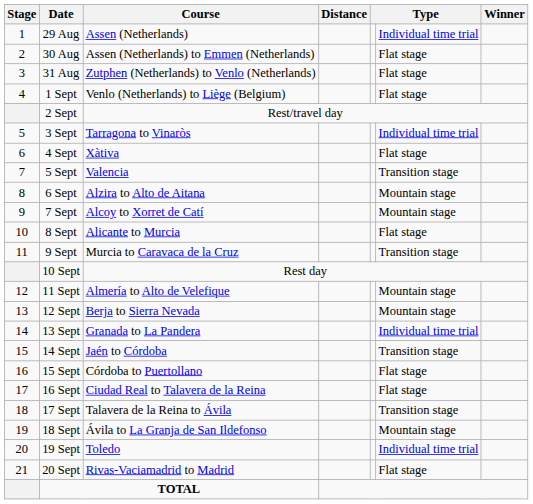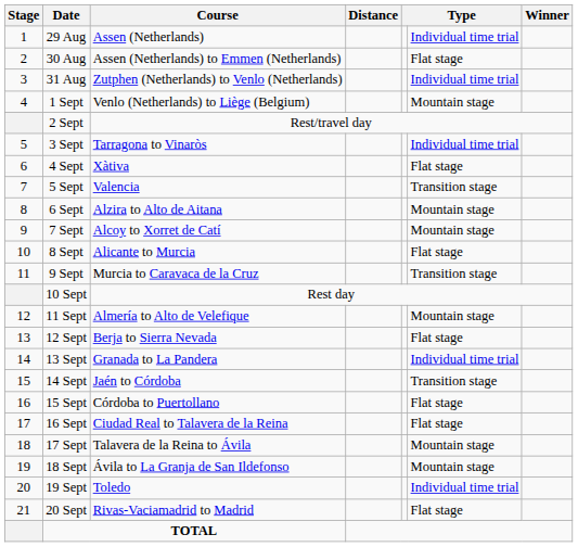31 Aug | column 6: Flat stage -> Individual time trial
1 Sept | column 6: Flat stage -> Mountain stage
12 Sept | column 6: Mountain stage -> Flat stage
17 Sept | column 6: Transition stage -> Mountain stage
